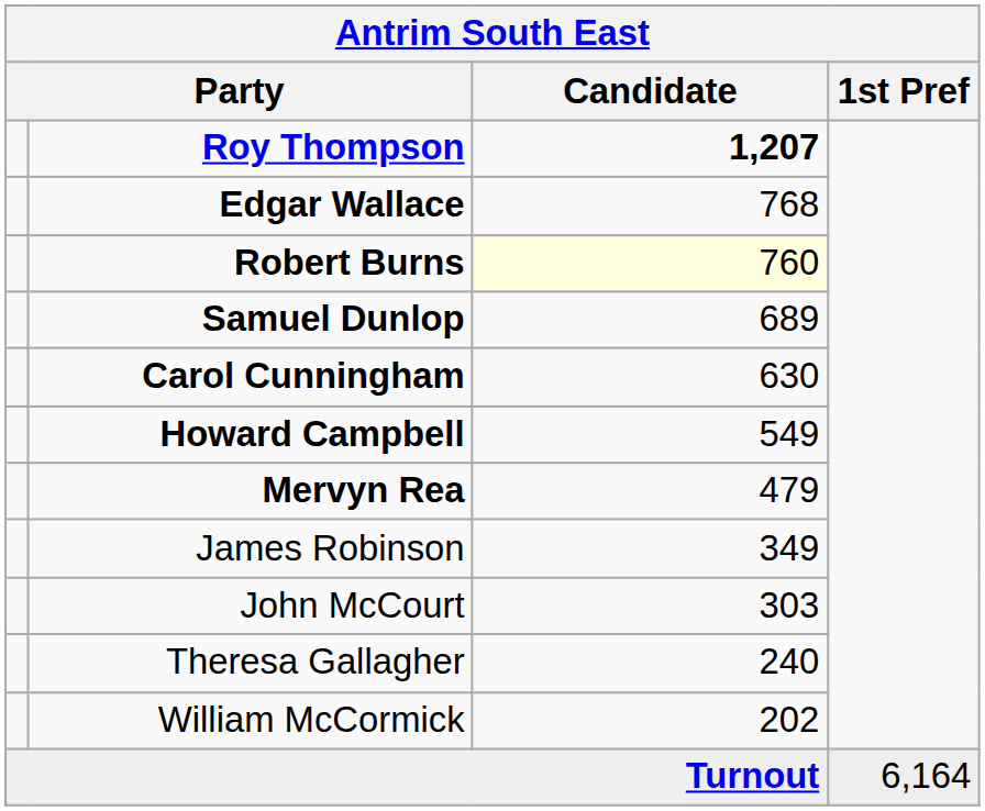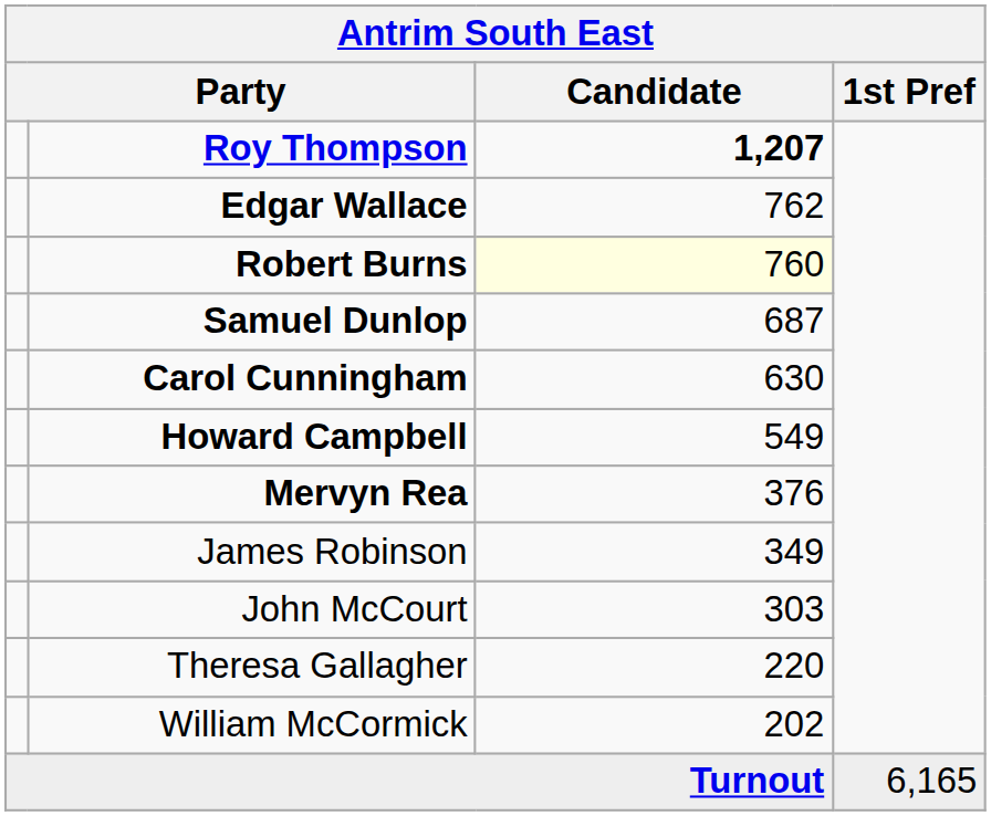Edgar Wallace | Candidate: 768 -> 762
Samuel Dunlop | Candidate: 689 -> 687
Mervyn Rea | Candidate: 479 -> 376
Theresa Gallagher | Candidate: 240 -> 220
Turnout | 1st Pref: 6,164 -> 6,165
